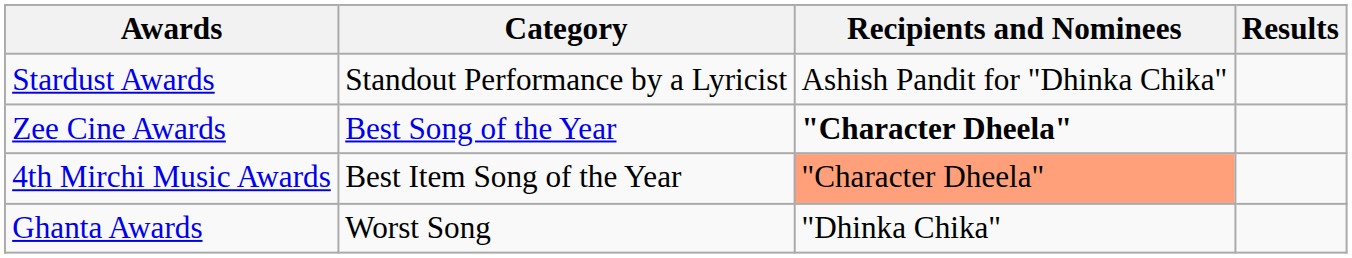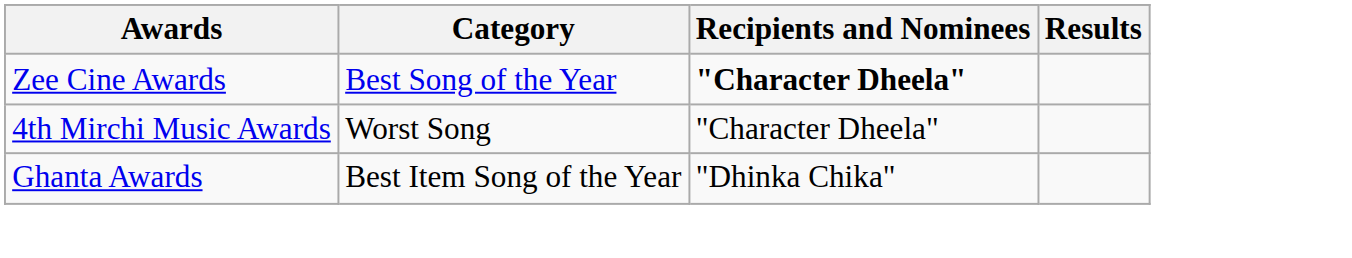- row: Stardust Awards | Standout Performance by a Lyricist | Ashish Pandit for "Dhinka Chika"
4th Mirchi Music Awards | Category: Best Item Song of the Year -> Worst Song
4th Mirchi Music Awards | Recipients and Nominees: lightsalmon background -> no background
Ghanta Awards | Category: Worst Song -> Best Item Song of the Year
